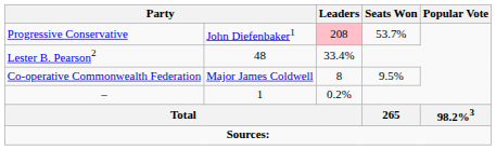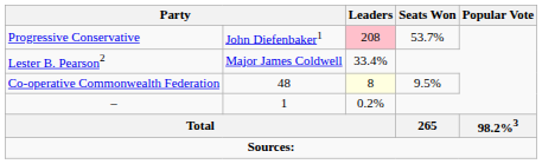Lester B. Pearson2 | column 2: 48 -> Major James Coldwell
Co-operative Commonwealth Federation | column 2: Major James Coldwell -> 48
Co-operative Commonwealth Federation | Leaders: no background -> lightyellow background
